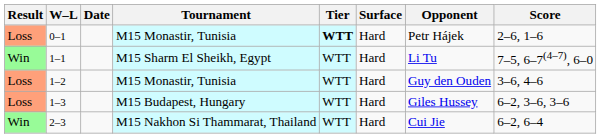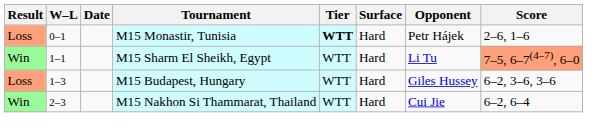1–1 | Score: no background -> lightsalmon background
- row: Loss | 1–2 | M15 Monastir, Tunisia | WTT | Hard | Guy den Ouden | 3–6, 4–6
